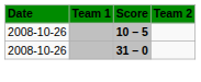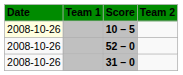10 – 5 | Date: no background -> lightyellow background
+ row: 2008-10-26 | 52 – 0
